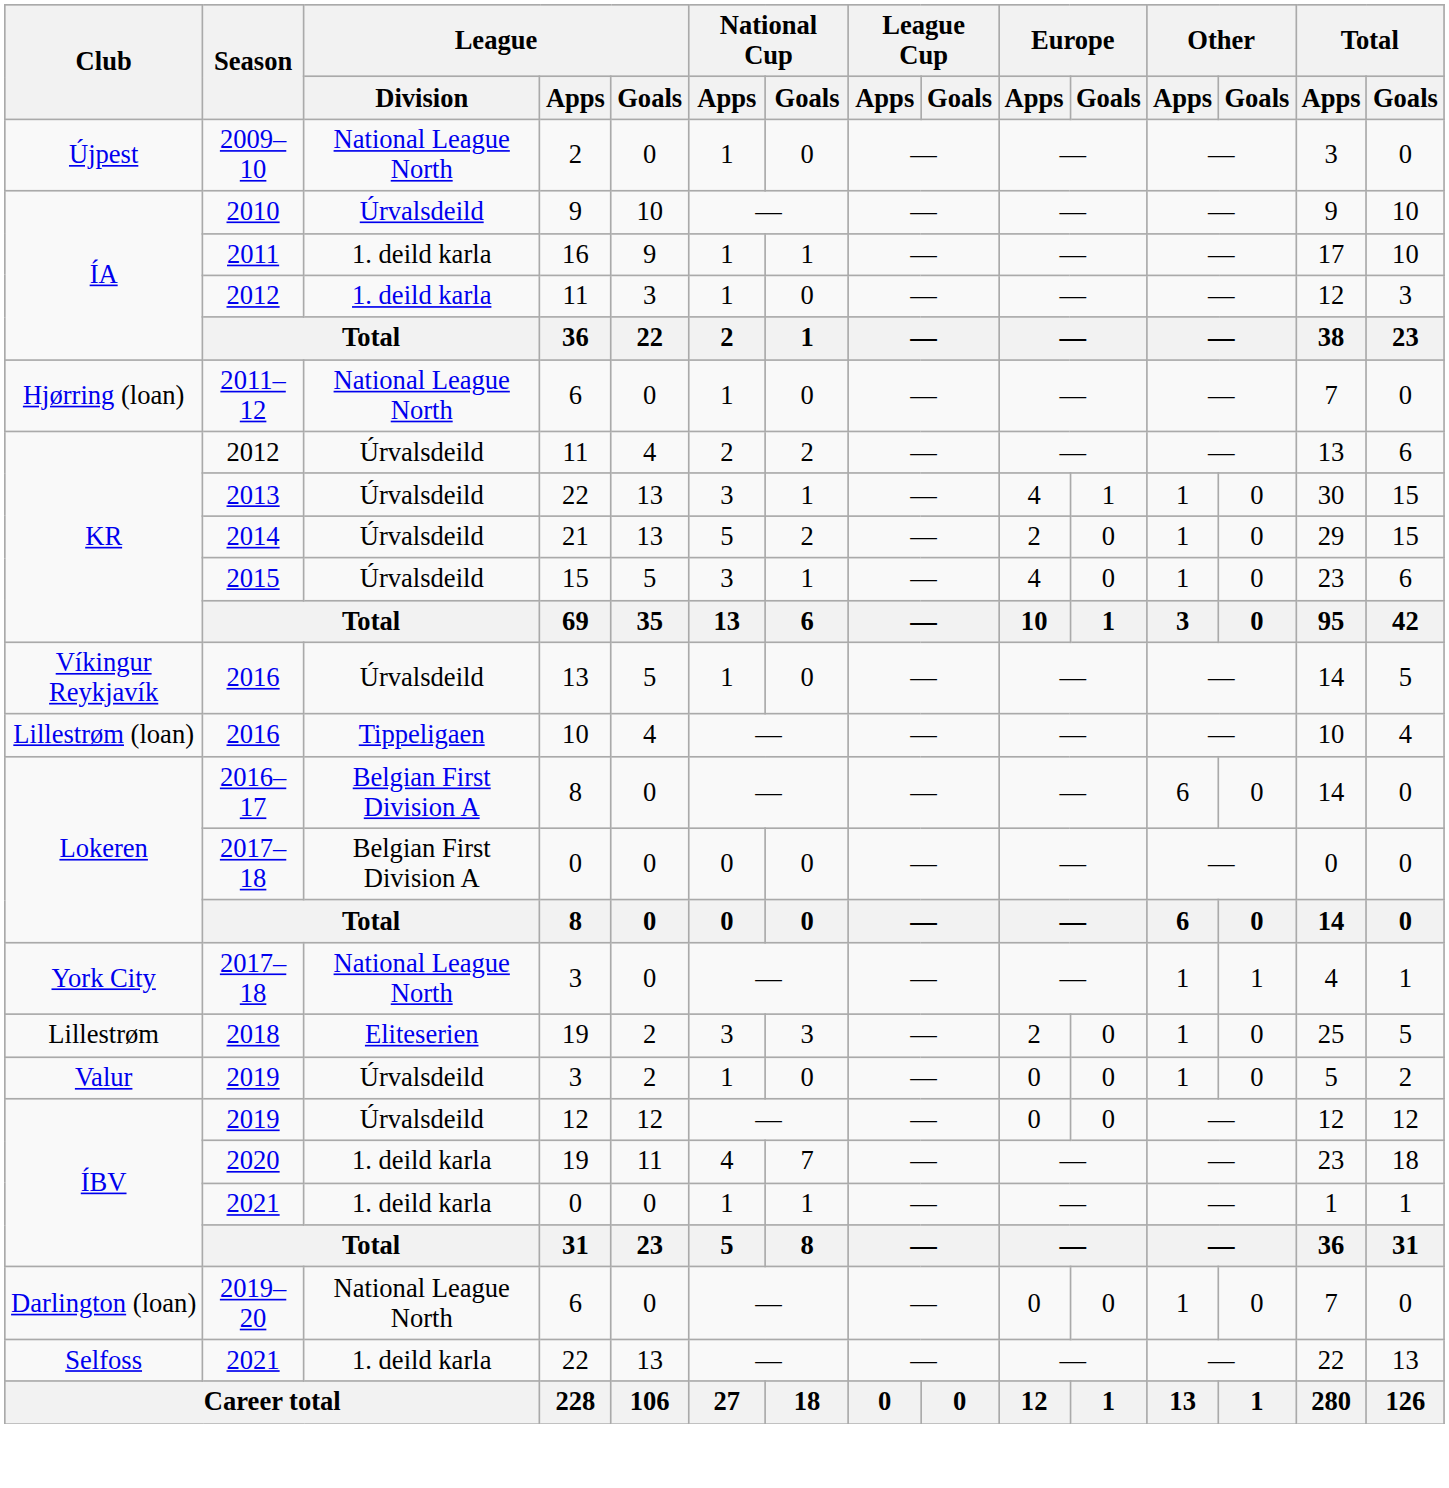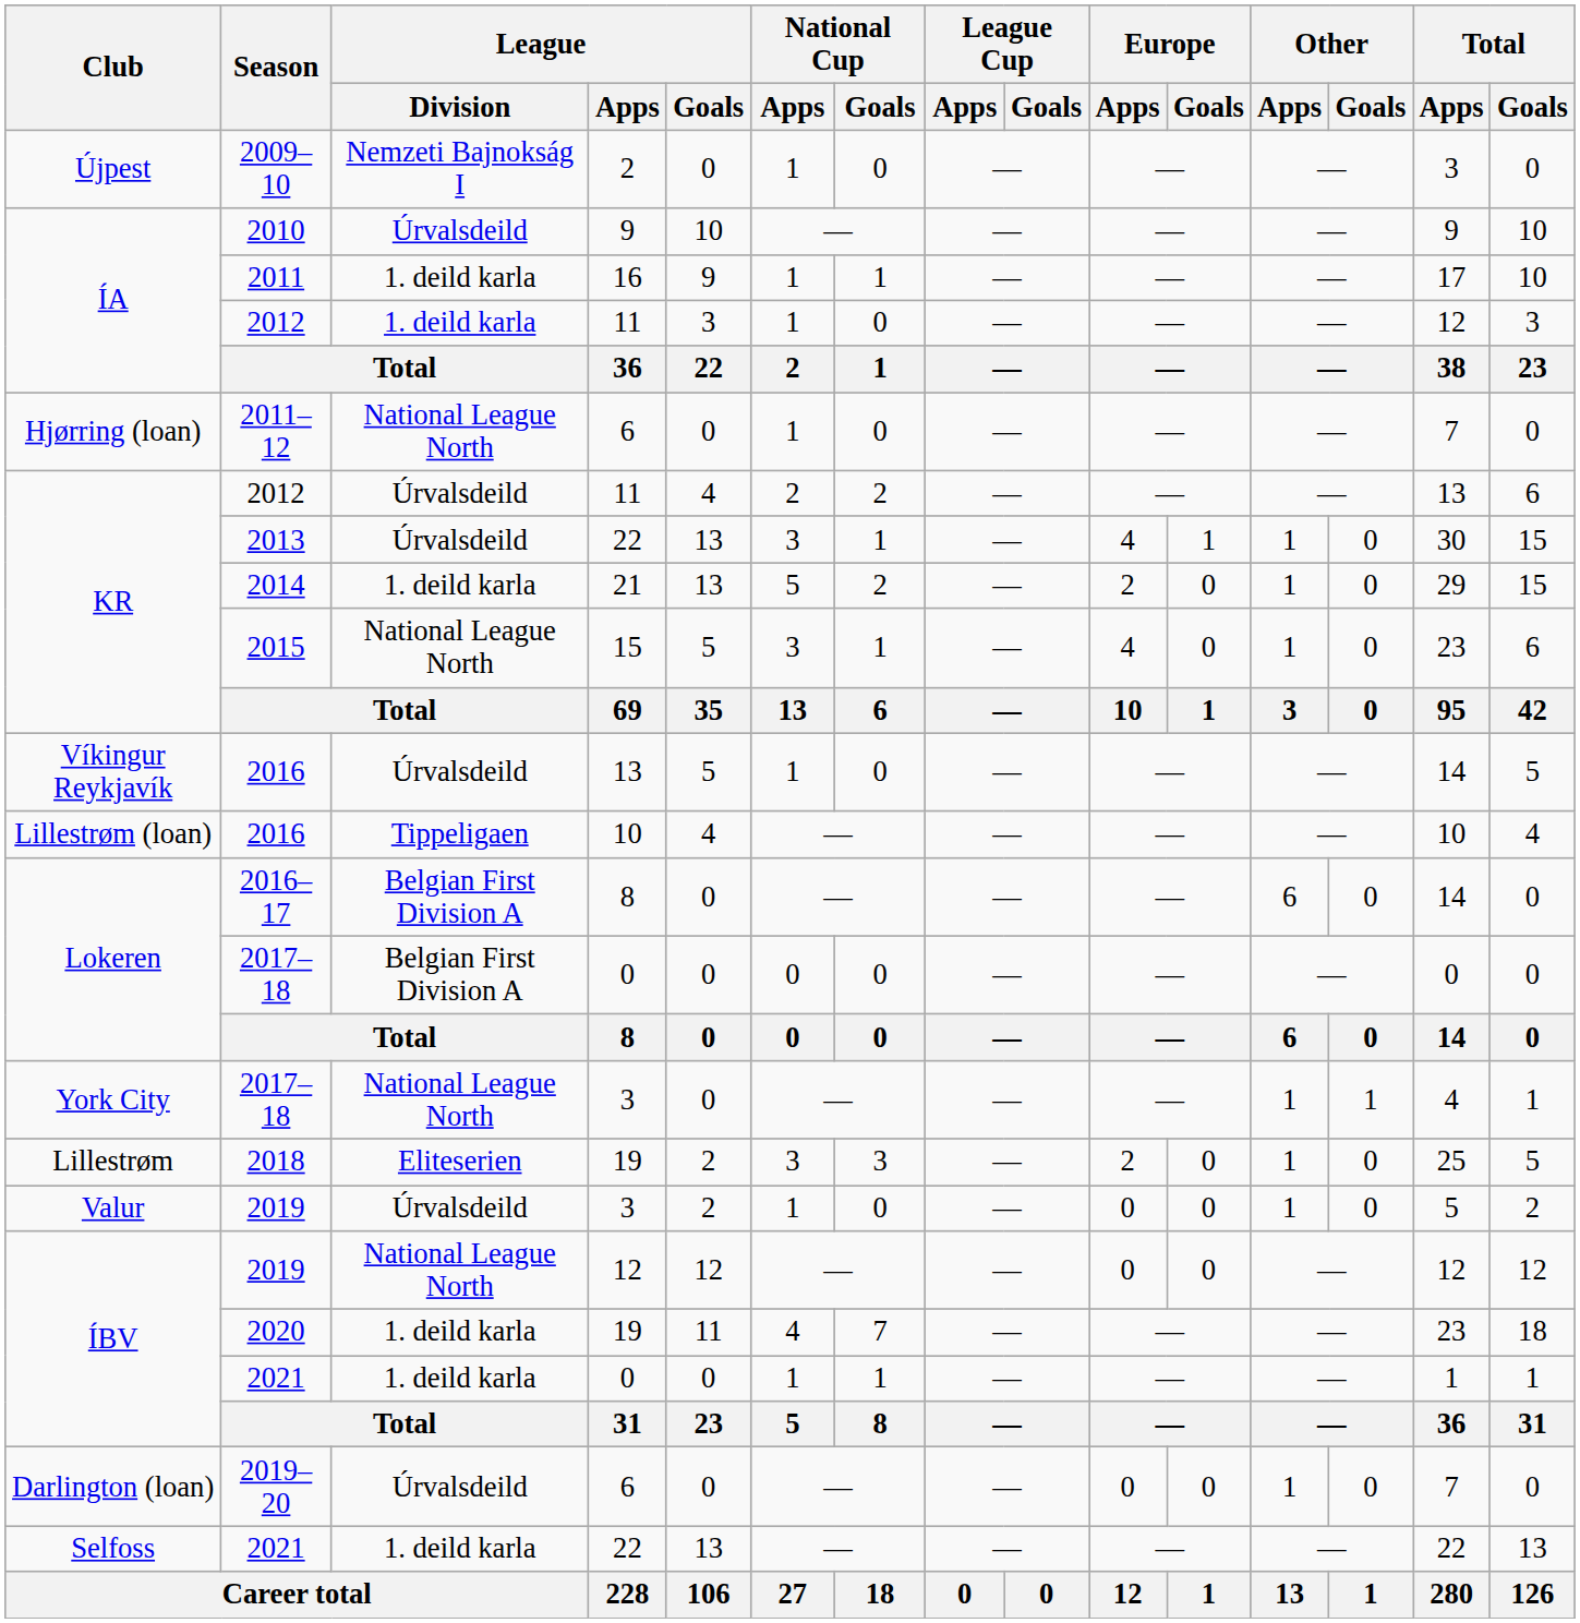2009–10 | League / Division: National League North -> Nemzeti Bajnokság I
2014 | League / Division: Úrvalsdeild -> 1. deild karla
2015 | League / Division: Úrvalsdeild -> National League North
ÍBV / 2019 | League / Division: Úrvalsdeild -> National League North
2019–20 | League / Division: National League North -> Úrvalsdeild
